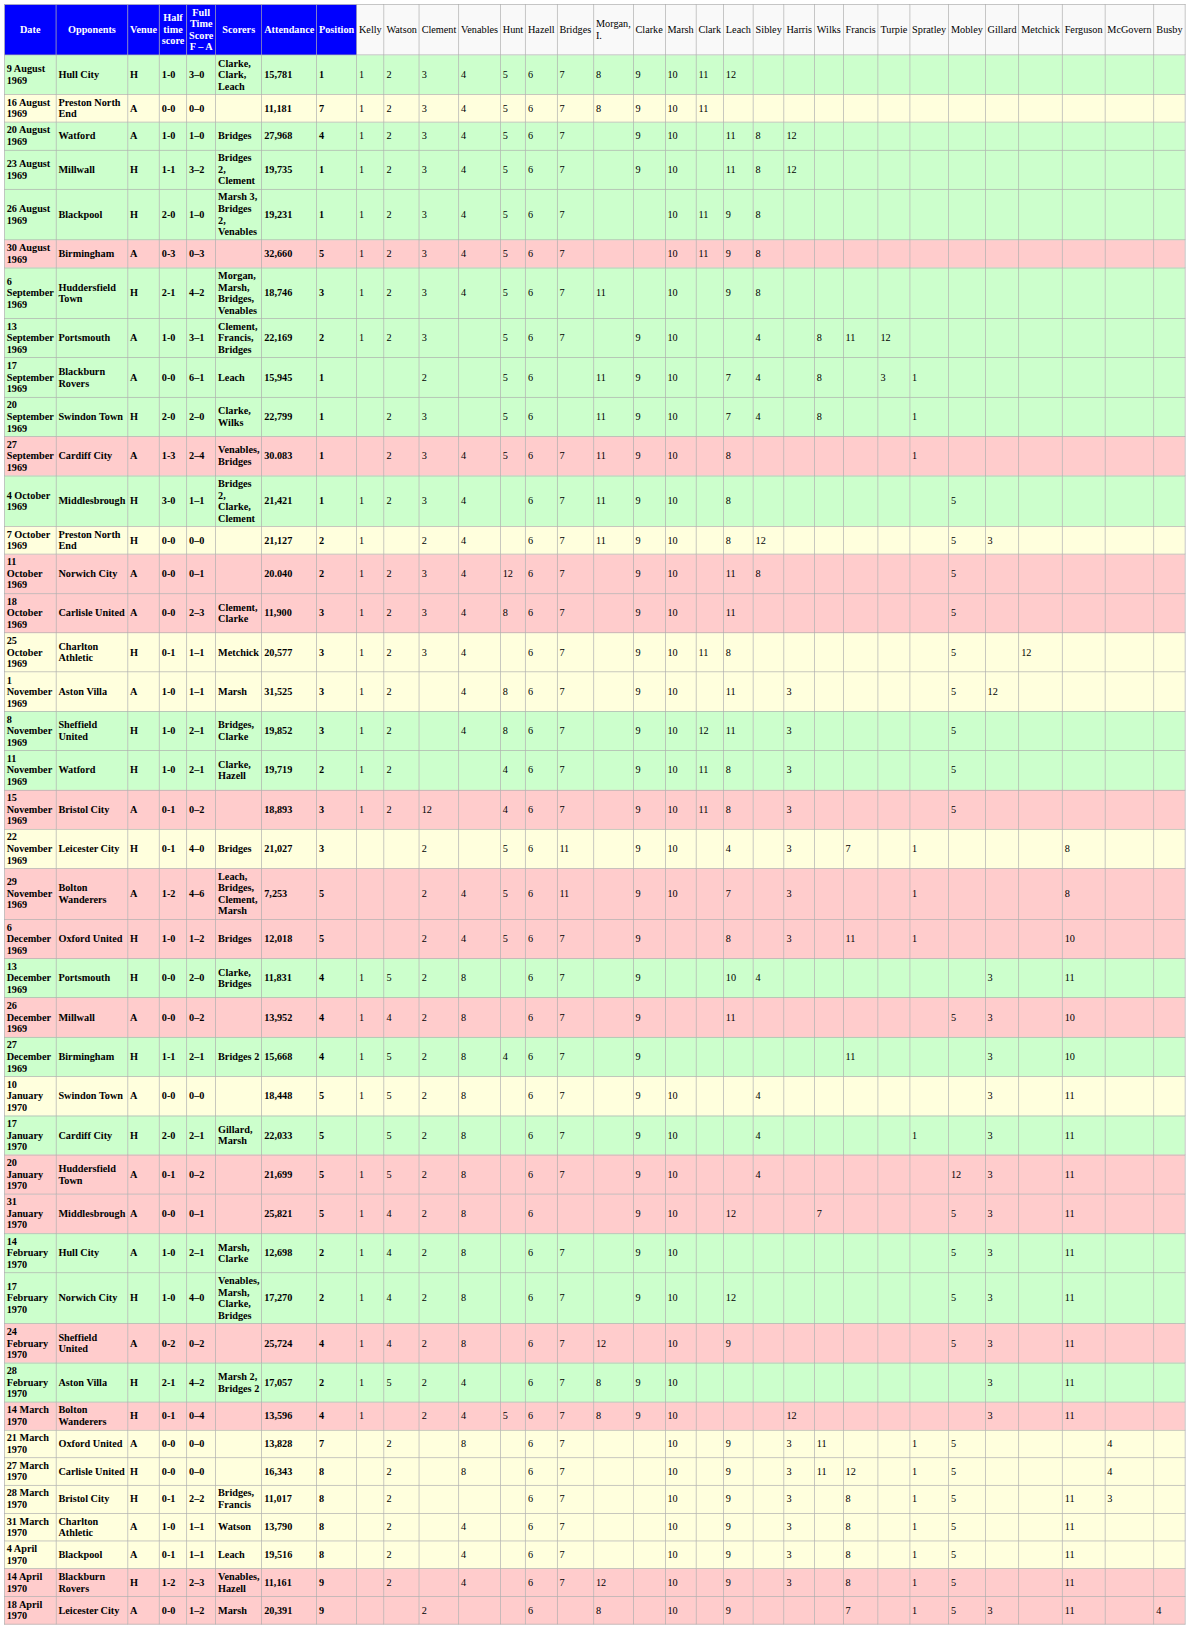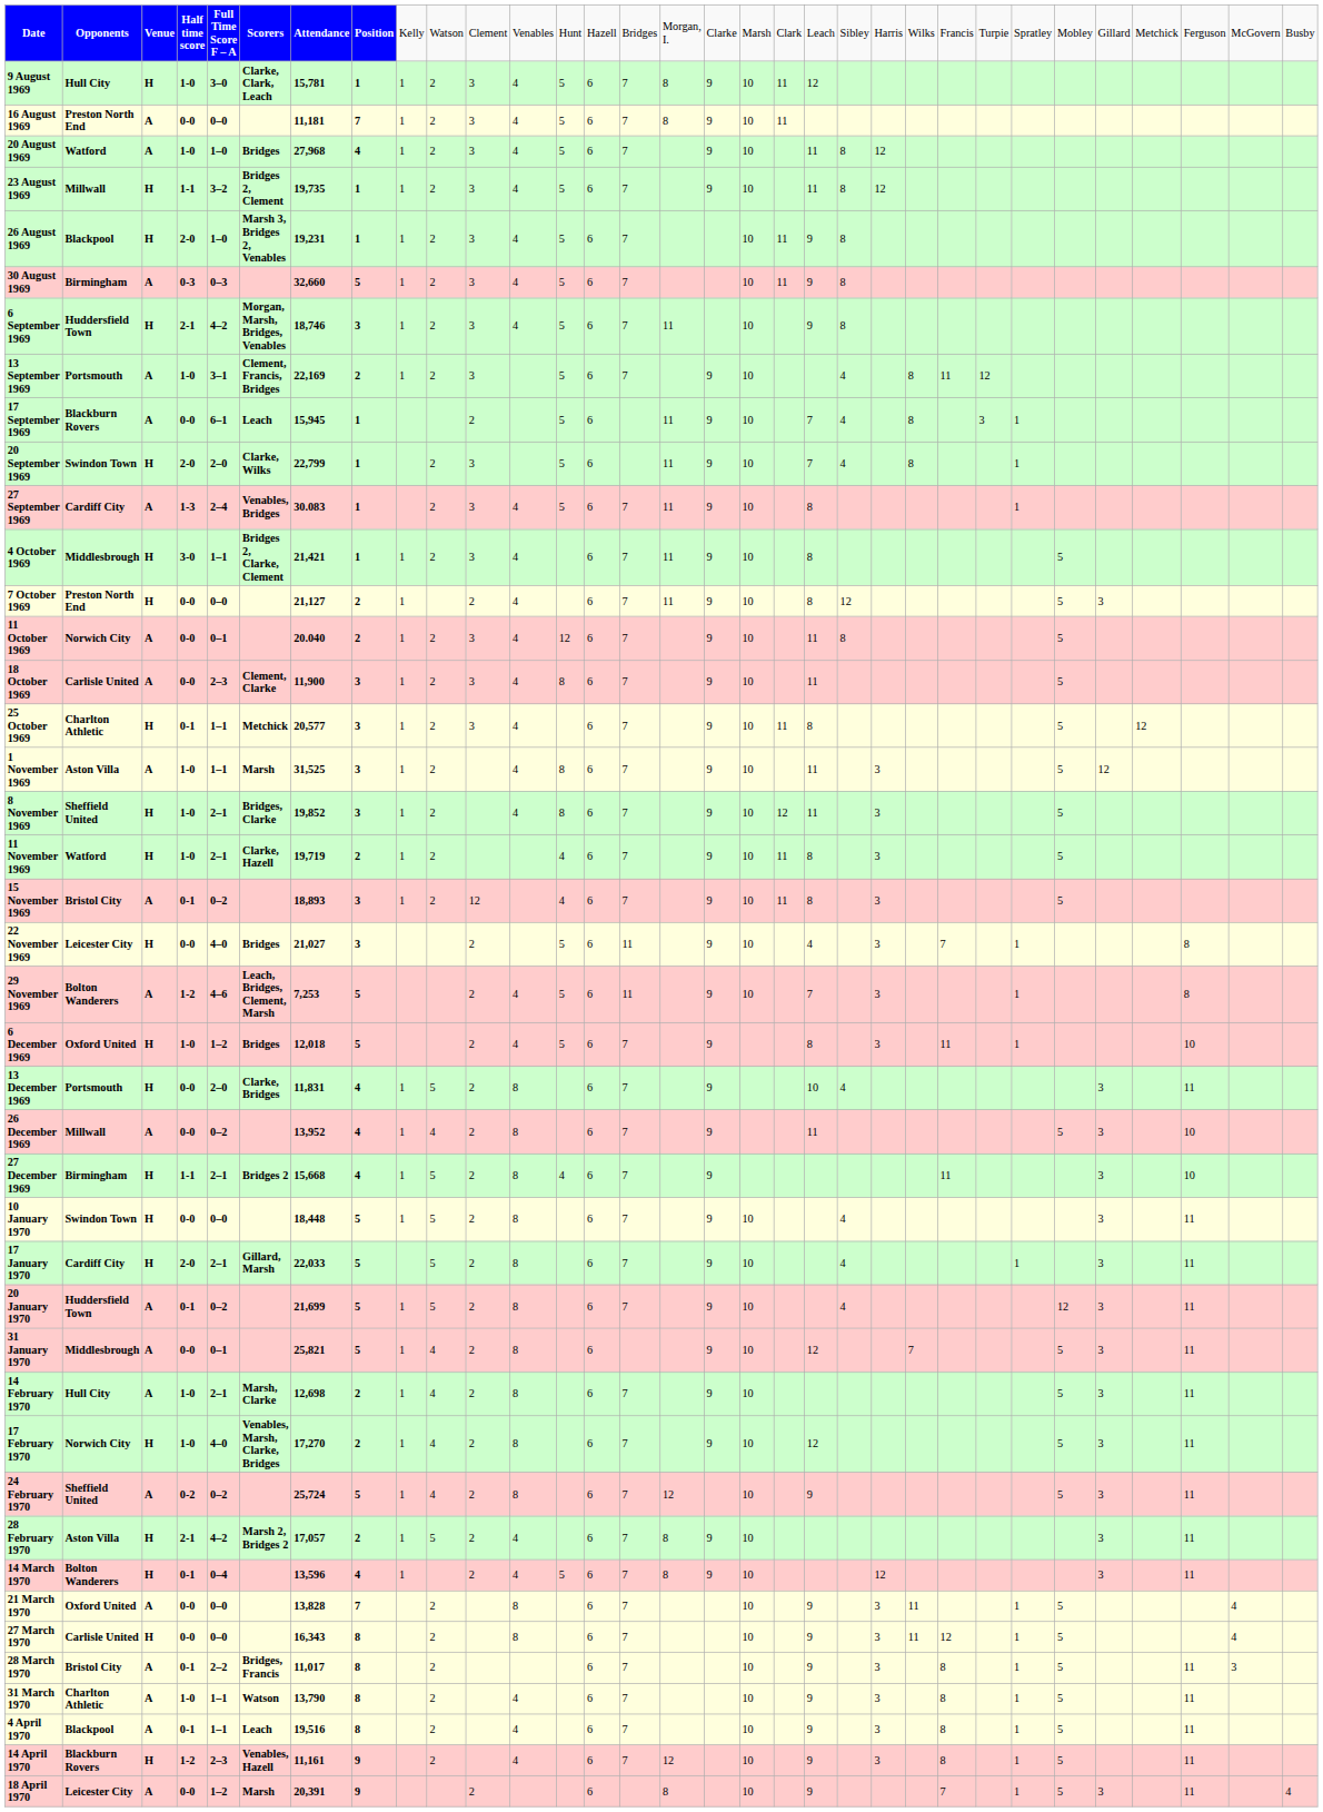22 November 1969 | column 4: 0-1 -> 0-0
10 January 1970 | column 3: A -> H
24 February 1970 | column 8: 4 -> 5
28 March 1970 | column 3: H -> A
